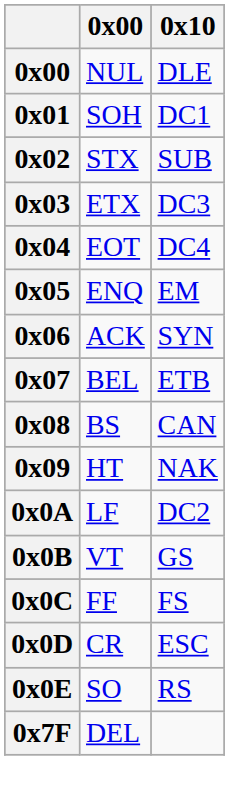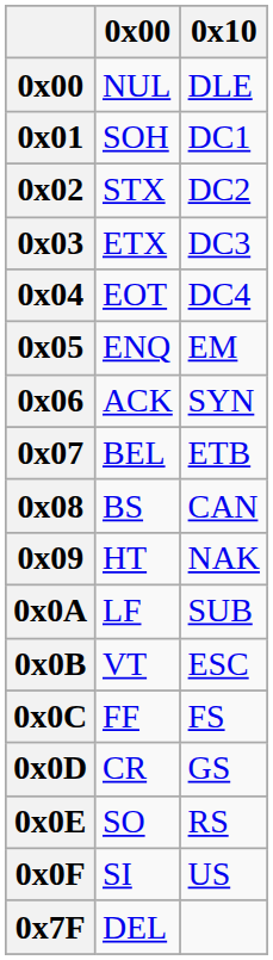STX | 0x10: SUB -> DC2
LF | 0x10: DC2 -> SUB
VT | 0x10: GS -> ESC
CR | 0x10: ESC -> GS
+ row: 0x0F | SI | US
